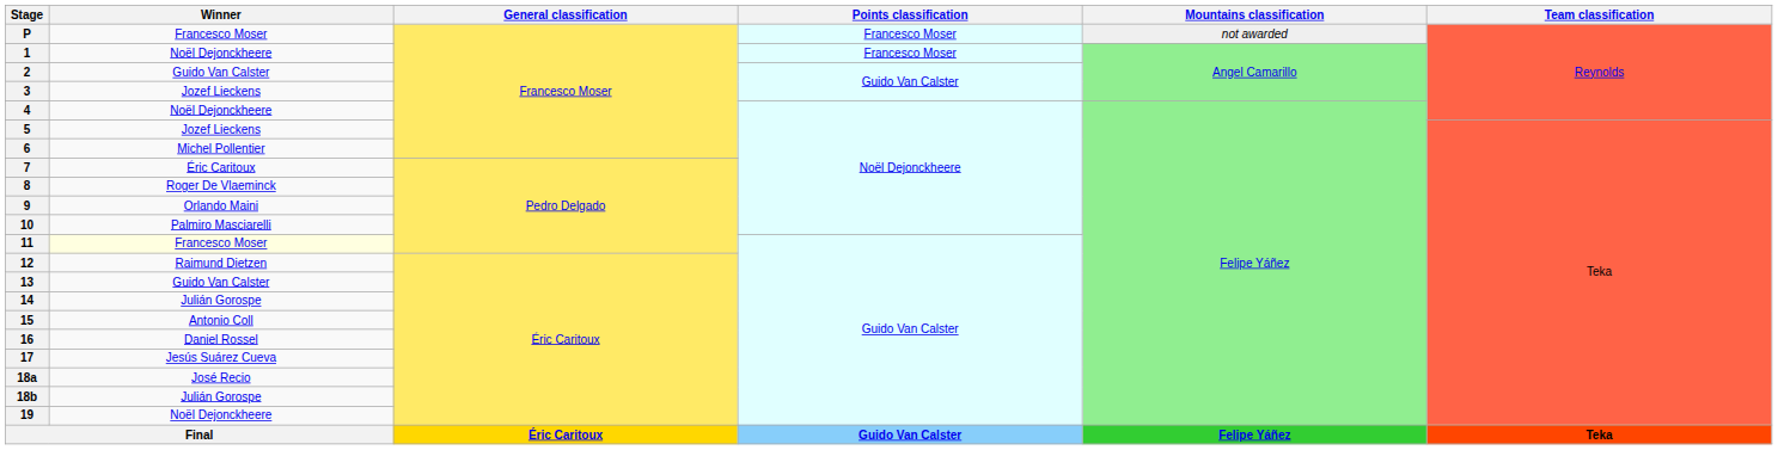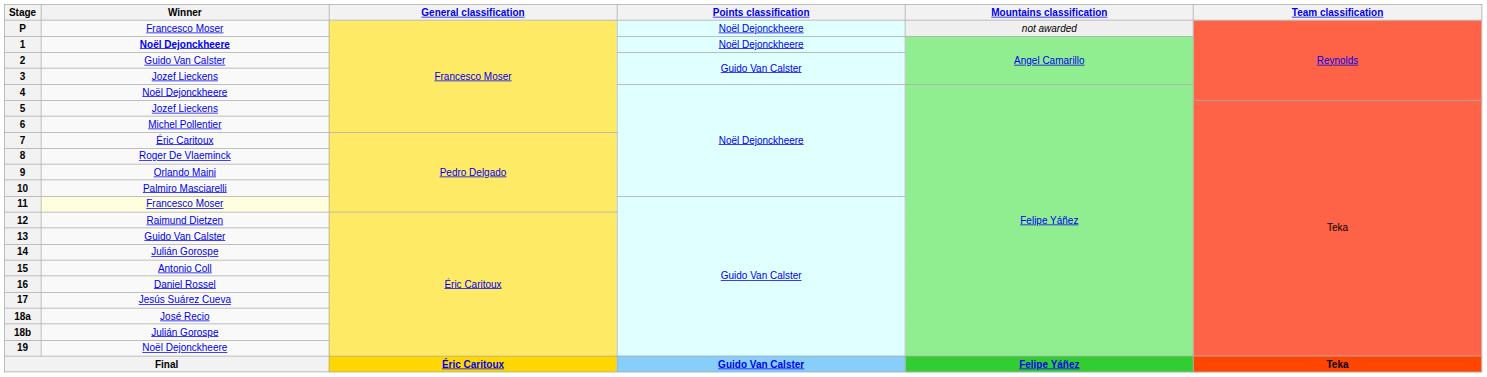P | Points classification: Francesco Moser -> Noël Dejonckheere
1 | Winner: normal -> bold
1 | Points classification: Francesco Moser -> Noël Dejonckheere
